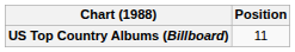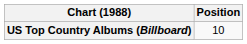US Top Country Albums (Billboard) | Position: 11 -> 10
